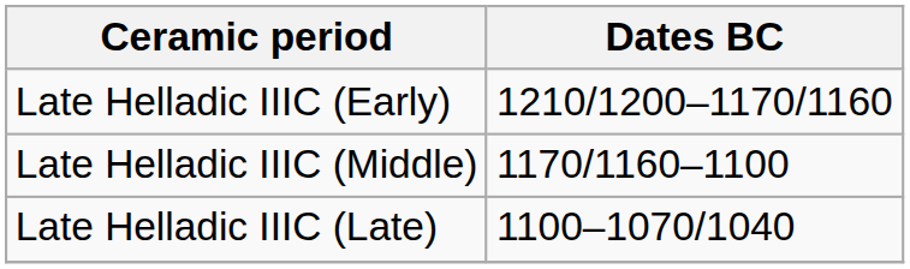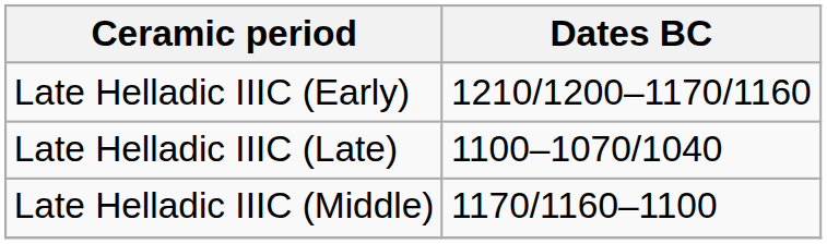rows swapped: Late Helladic IIIC (Middle) <-> Late Helladic IIIC (Late)
